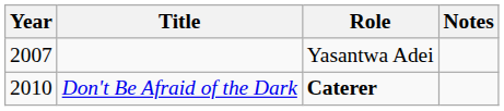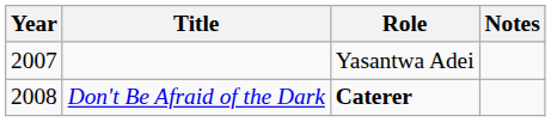Don't Be Afraid of the Dark | Year: 2010 -> 2008
